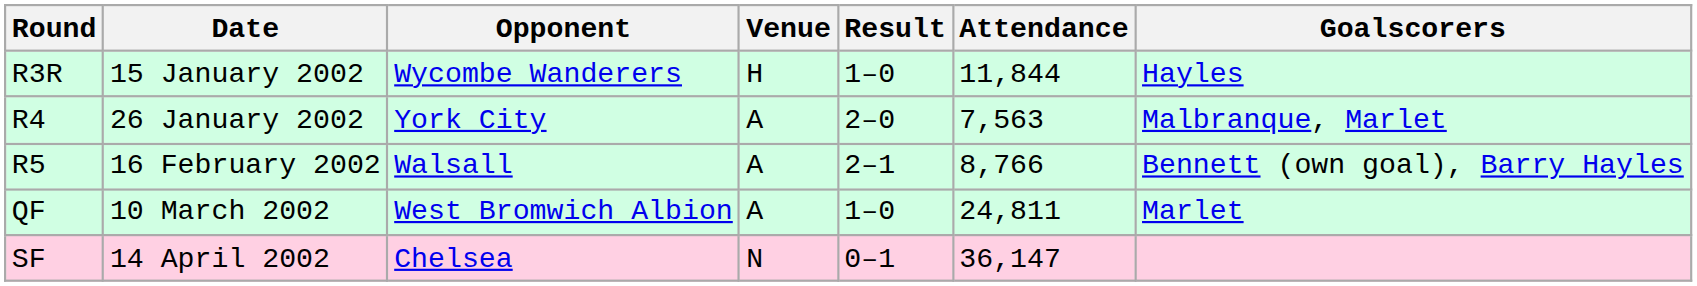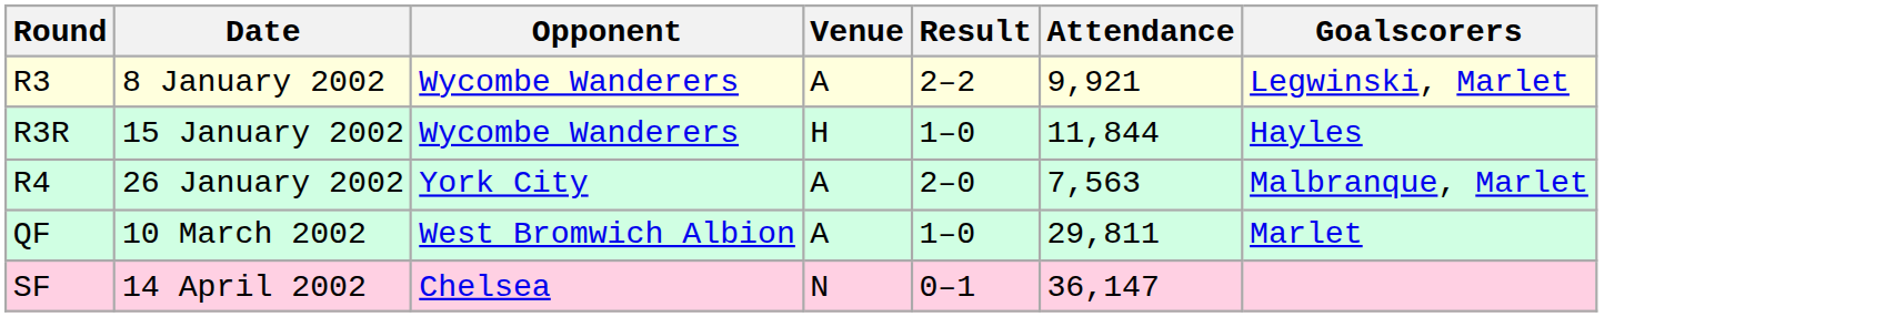+ row: R3 | 8 January 2002 | Wycombe Wanderers | A | 2–2 | 9,921 | Legwinski, Marlet
- row: R5 | 16 February 2002 | Walsall | A | 2–1 | 8,766 | Bennett (own goal), Barry Hayles
QF | Attendance: 24,811 -> 29,811
